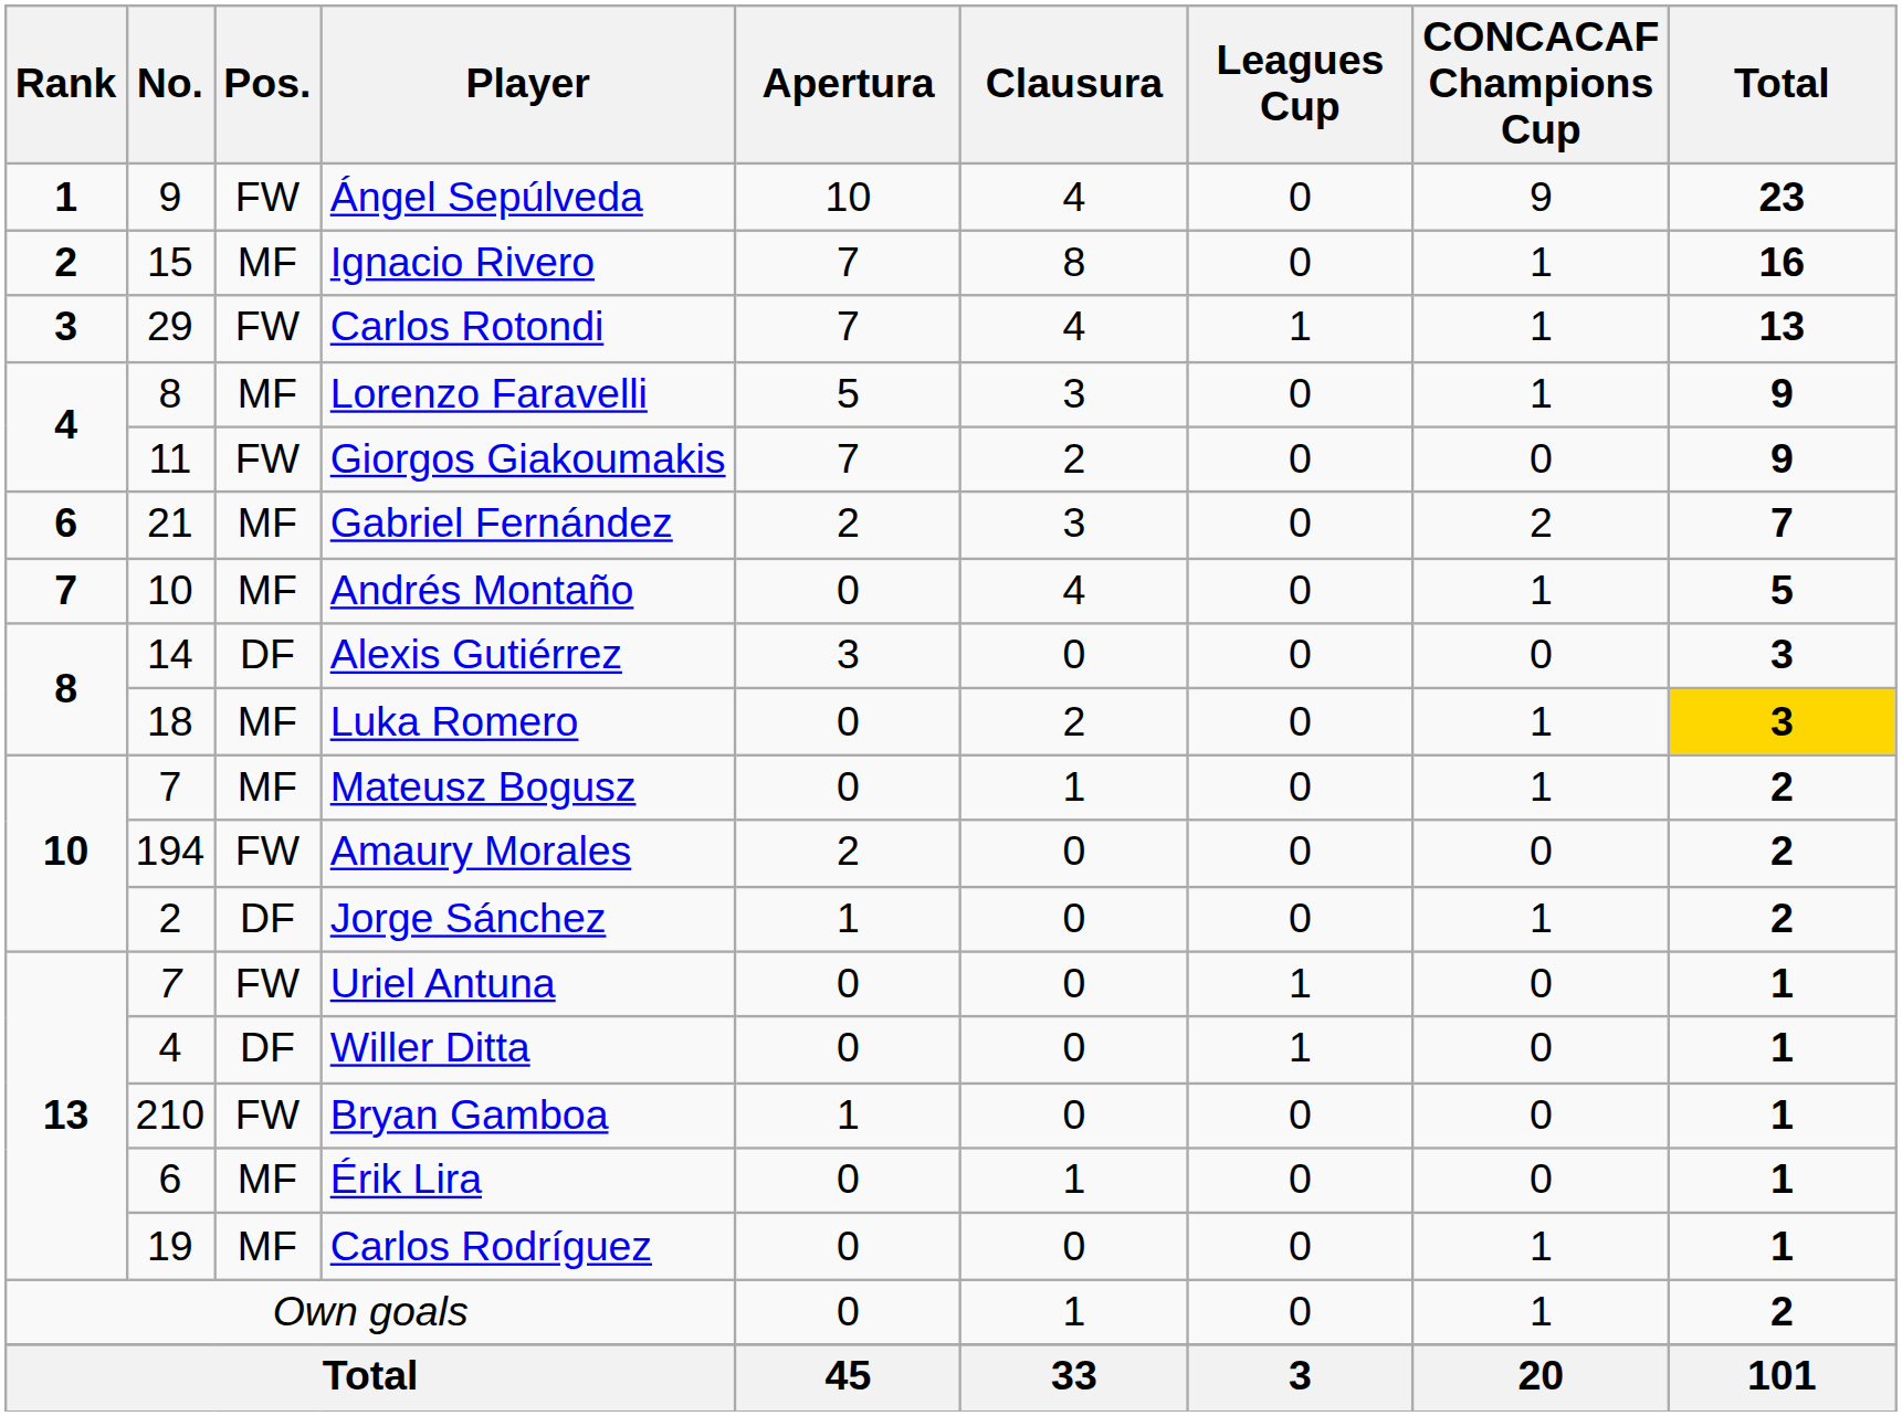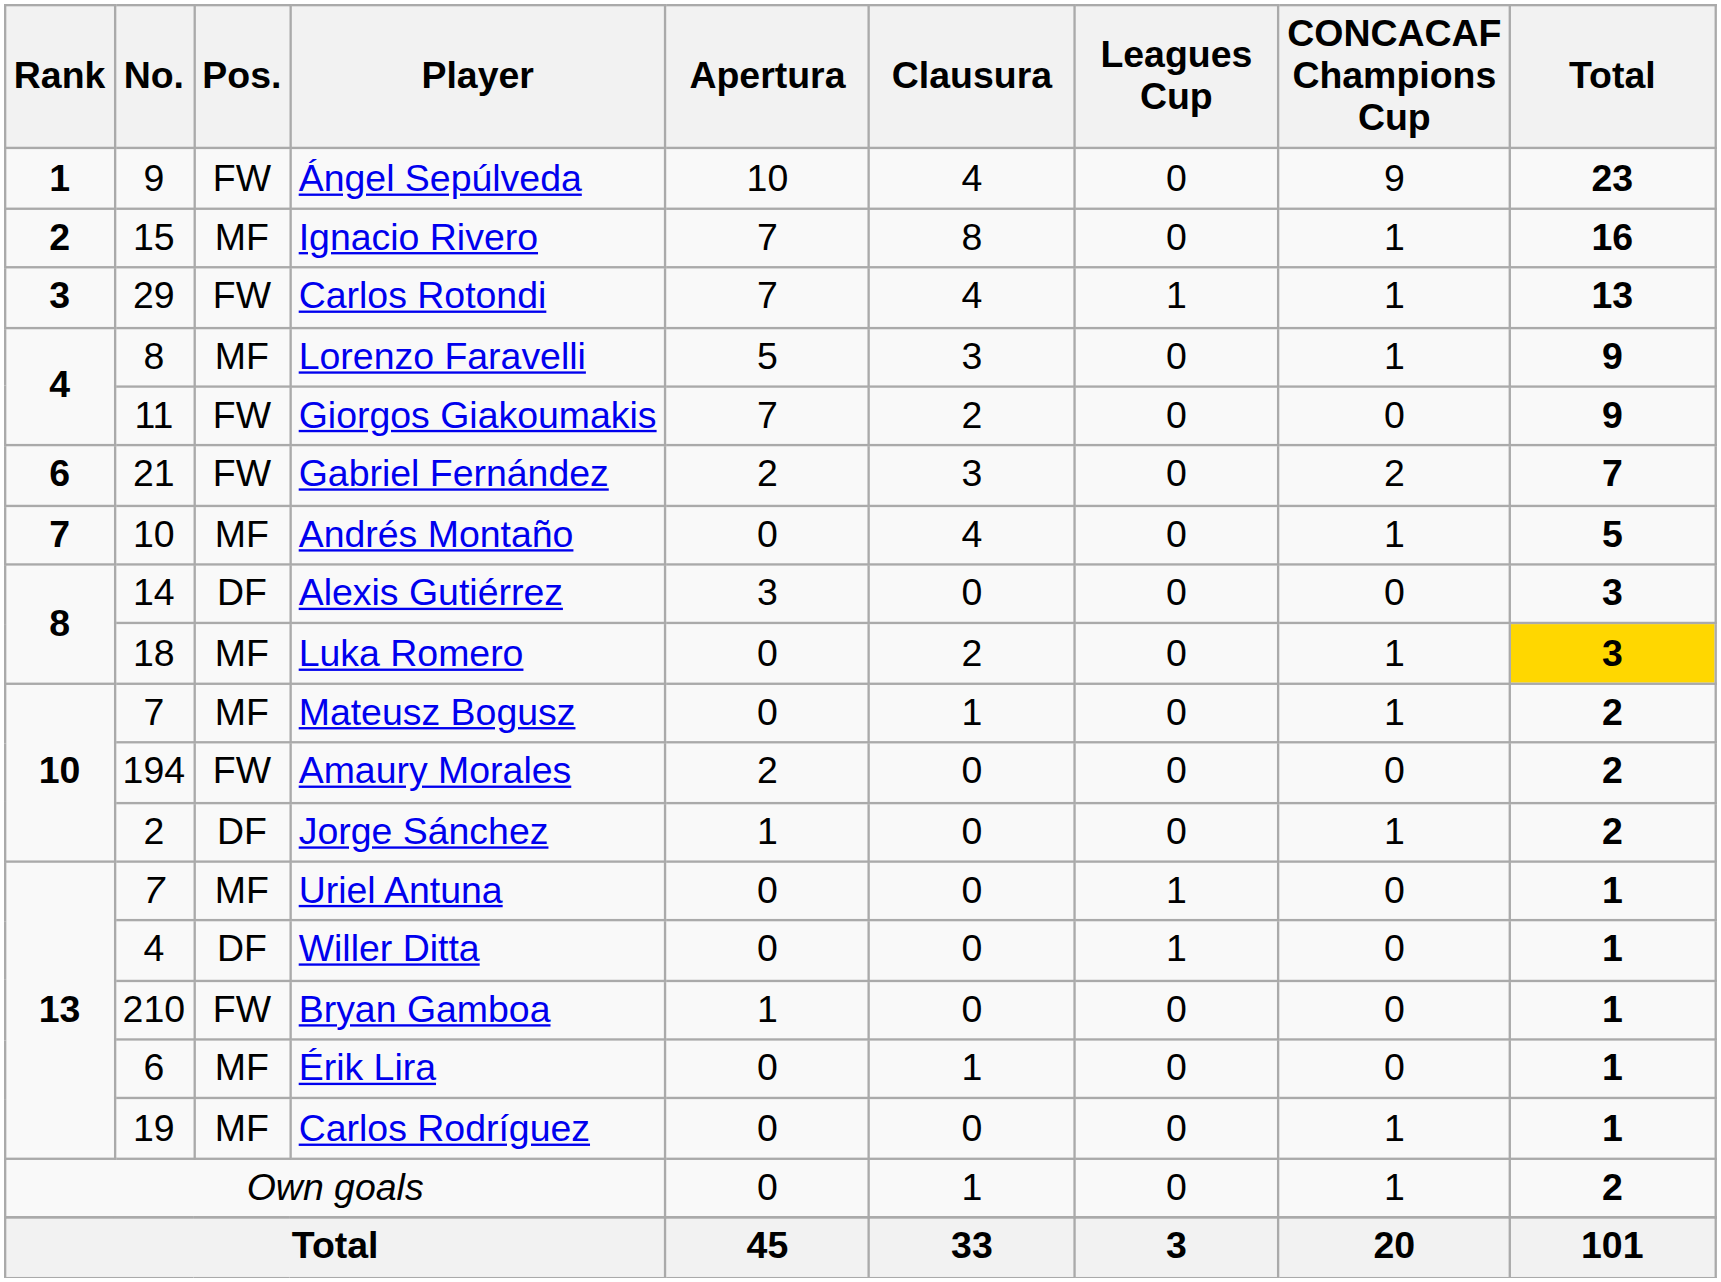Gabriel Fernández | Pos.: MF -> FW
Uriel Antuna | Pos.: FW -> MF
